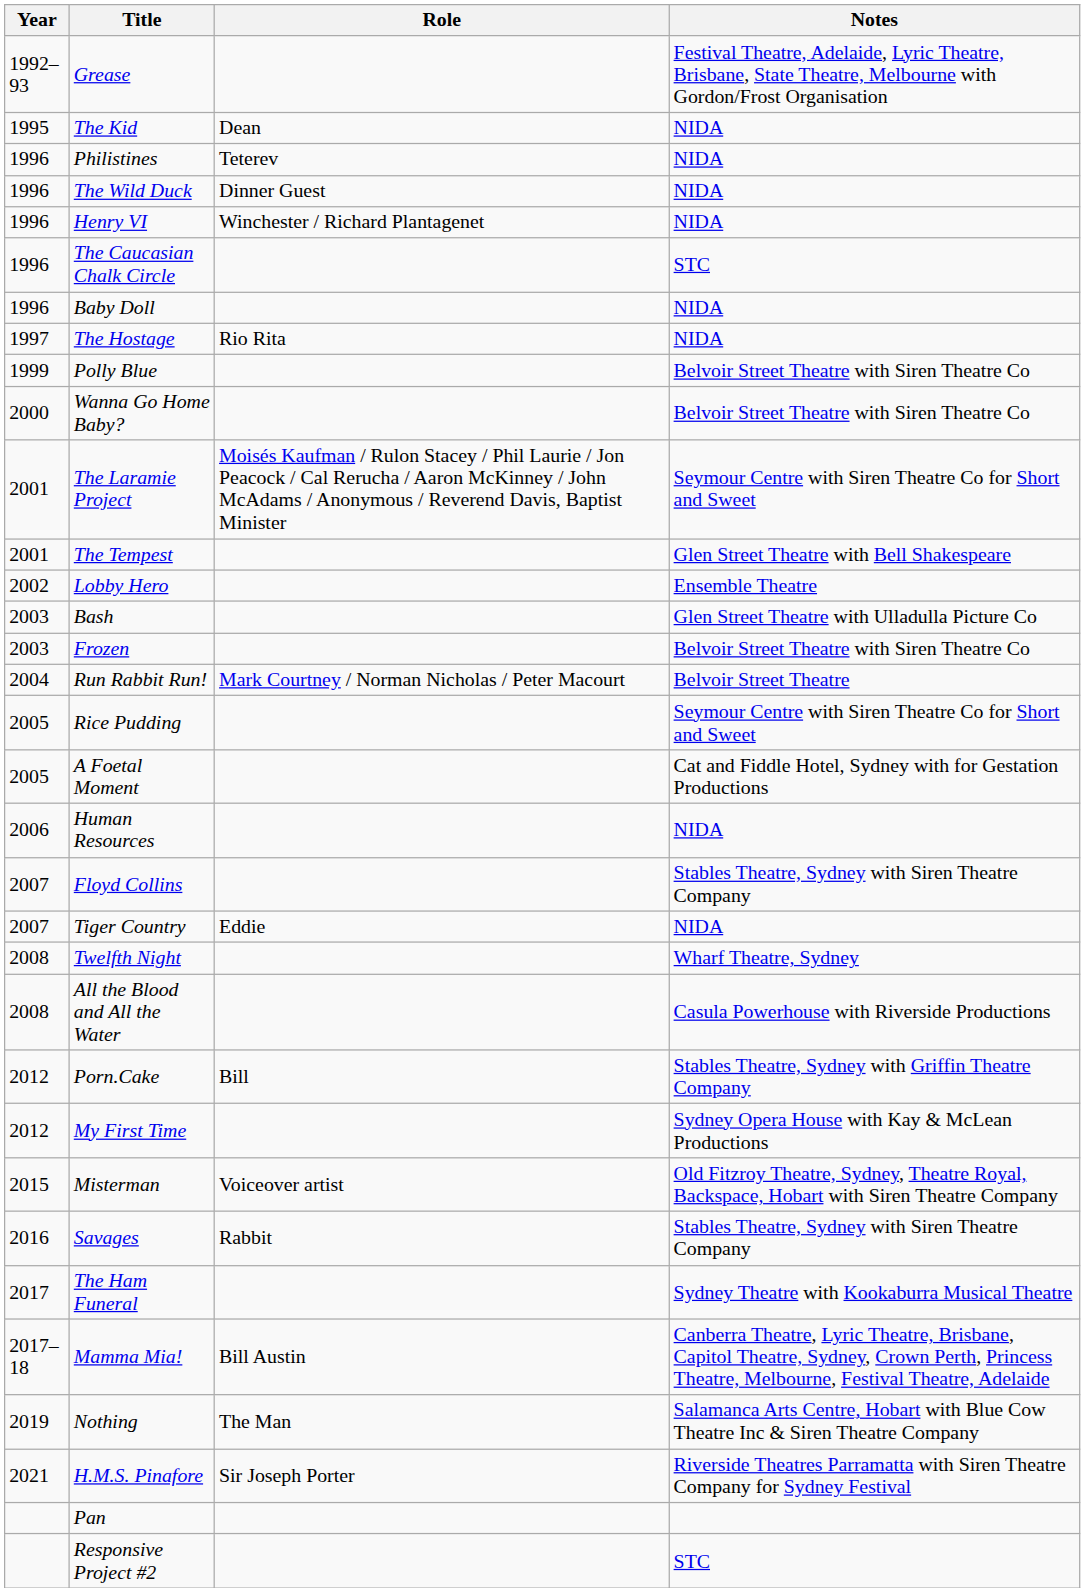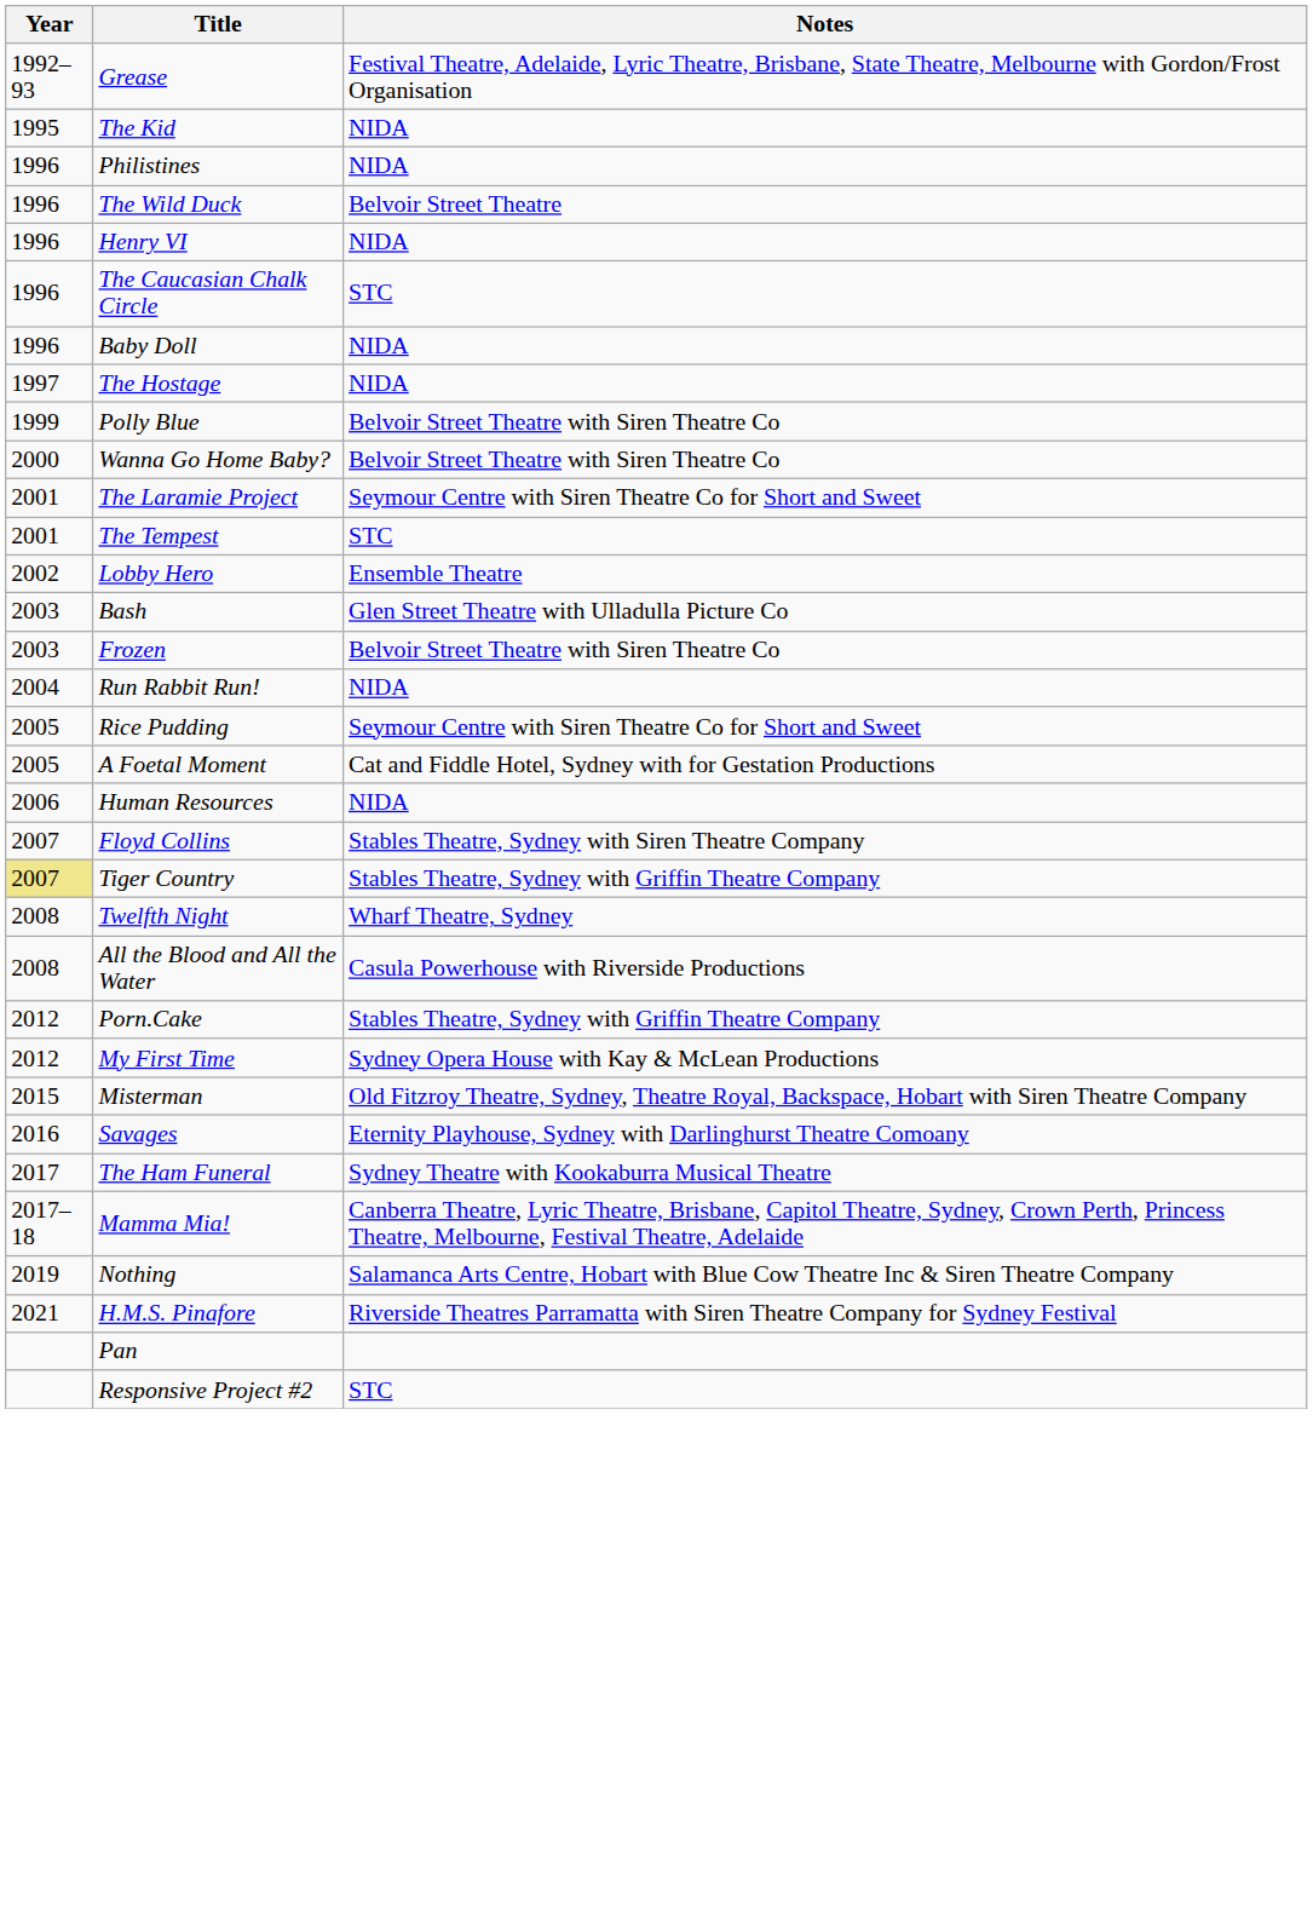- column: Role | Dean | Teterev | Dinner Guest | Winchester / Richard Plantagenet | Rio Rita | Moisés Kaufman / Rulon Stacey / Phil Laurie / Jon Peacock / Cal Rerucha / Aaron McKinney / John McAdams / Anonymous / Reverend Davis, Baptist Minister | Mark Courtney / Norman Nicholas / Peter Macourt | Eddie | Bill | Voiceover artist | Rabbit | Bill Austin | The Man | Sir Joseph Porter
The Wild Duck | Notes: NIDA -> Belvoir Street Theatre
The Tempest | Notes: Glen Street Theatre with Bell Shakespeare -> STC
Run Rabbit Run! | Notes: Belvoir Street Theatre -> NIDA
Tiger Country | Year: no background -> khaki background
Tiger Country | Notes: NIDA -> Stables Theatre, Sydney with Griffin Theatre Company
Savages | Notes: Stables Theatre, Sydney with Siren Theatre Company -> Eternity Playhouse, Sydney with Darlinghurst Theatre Comoany
